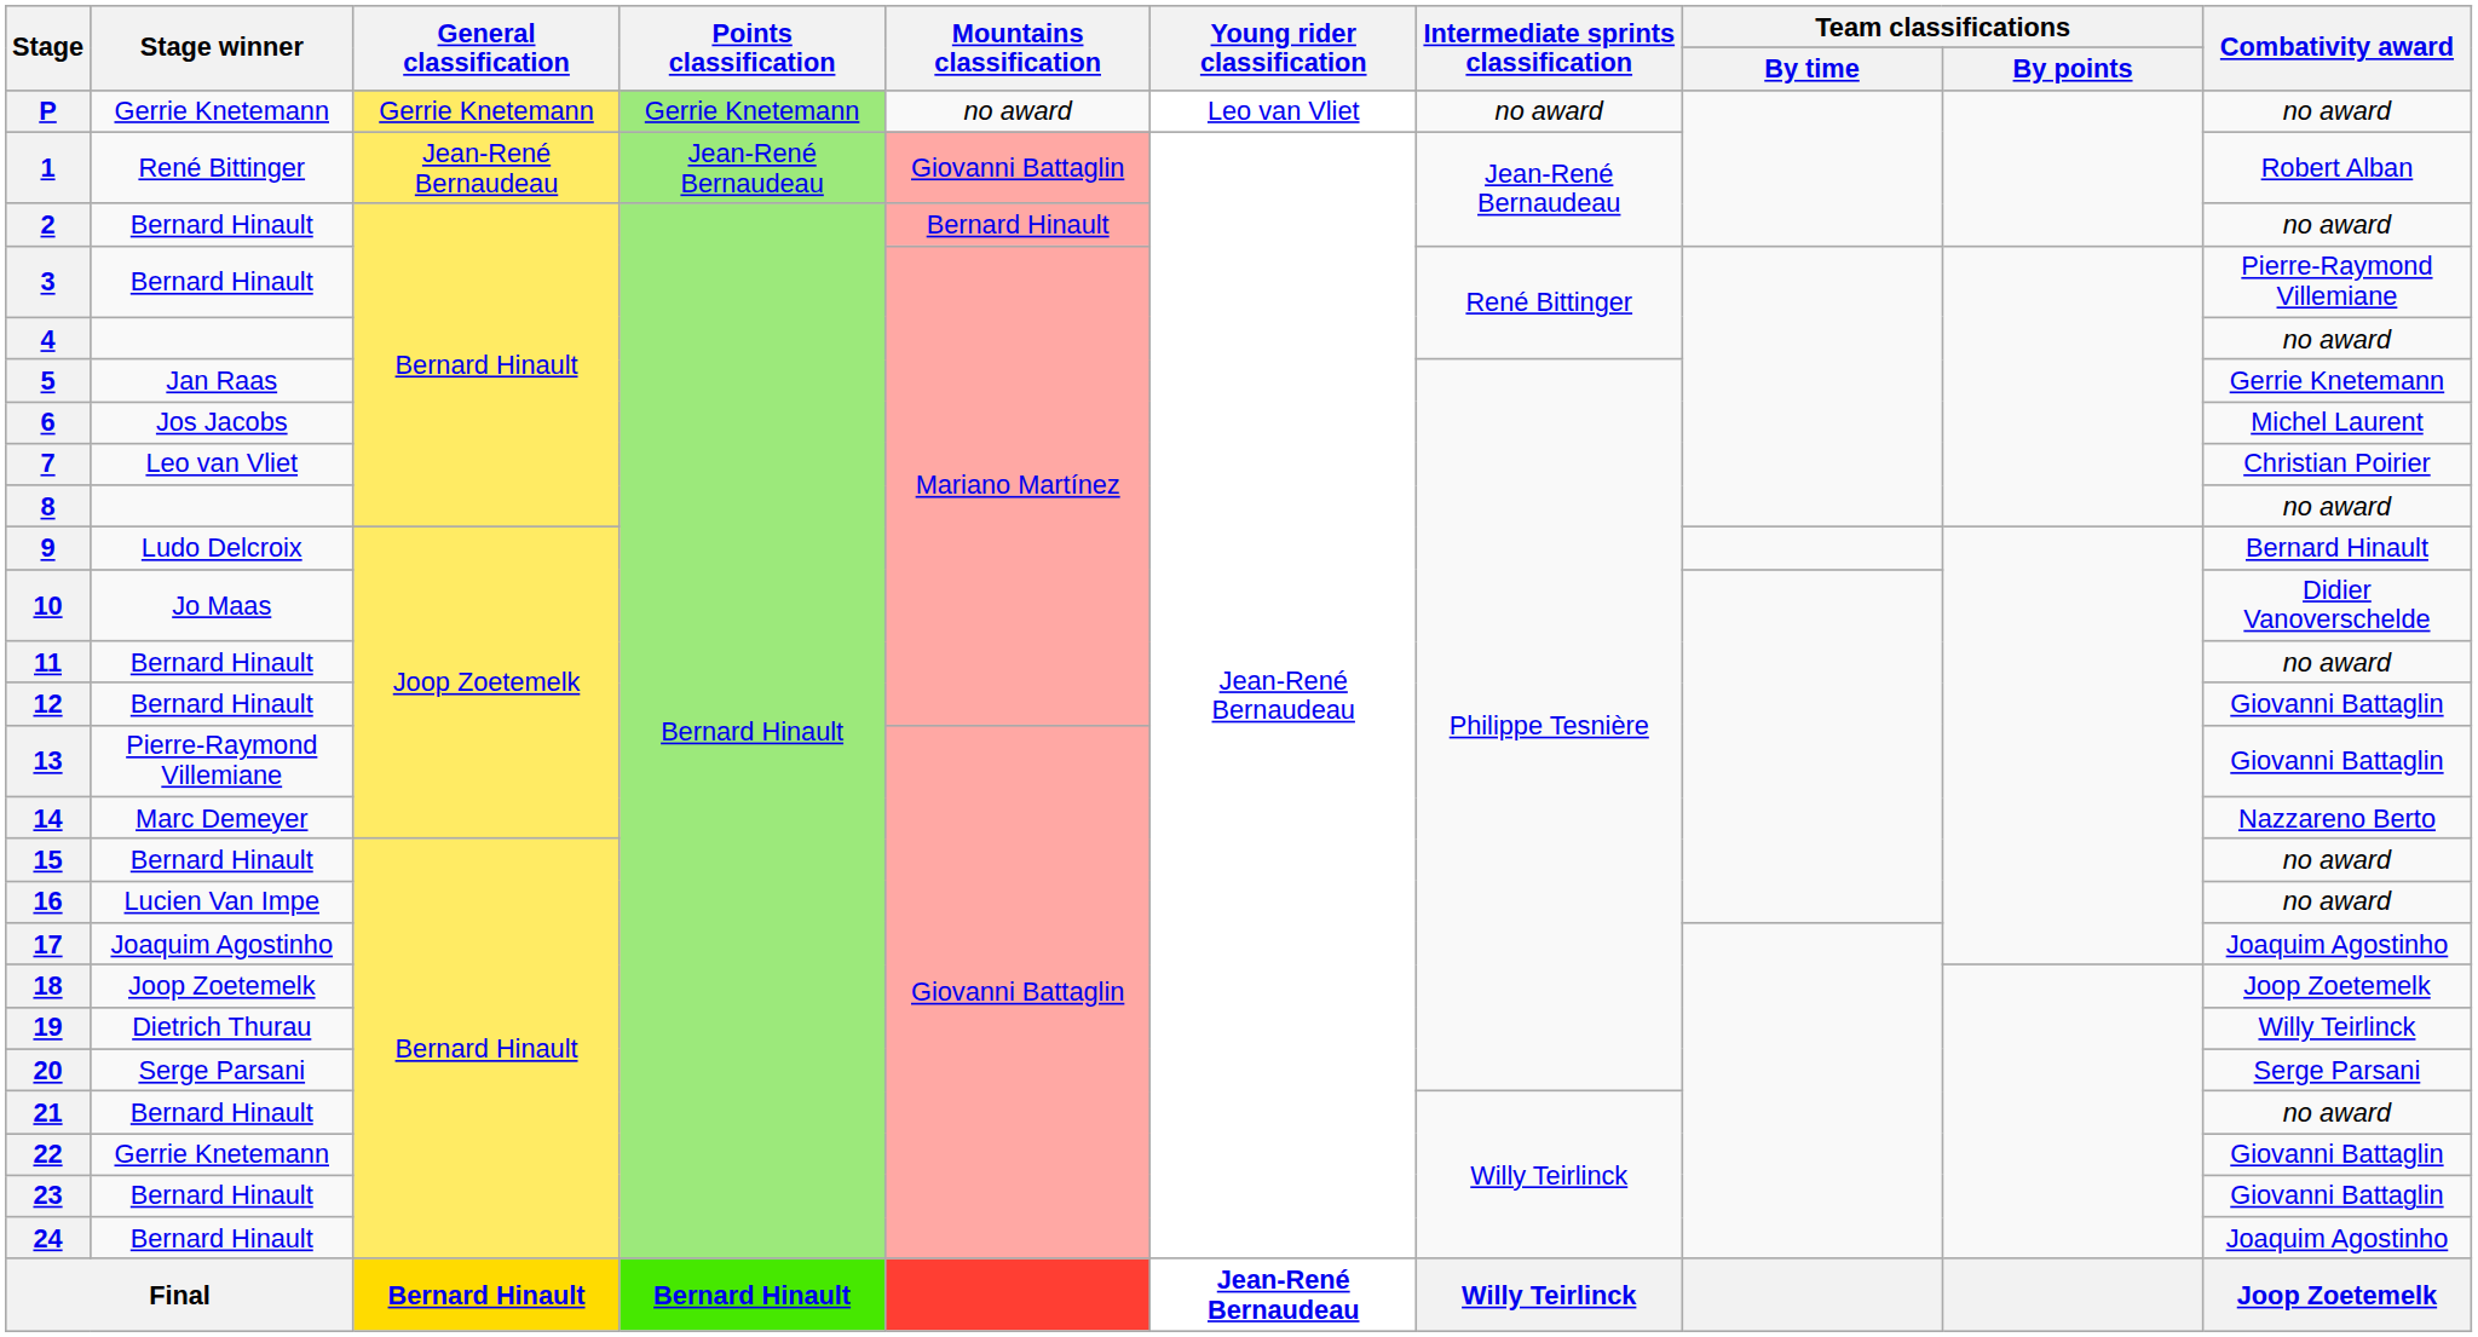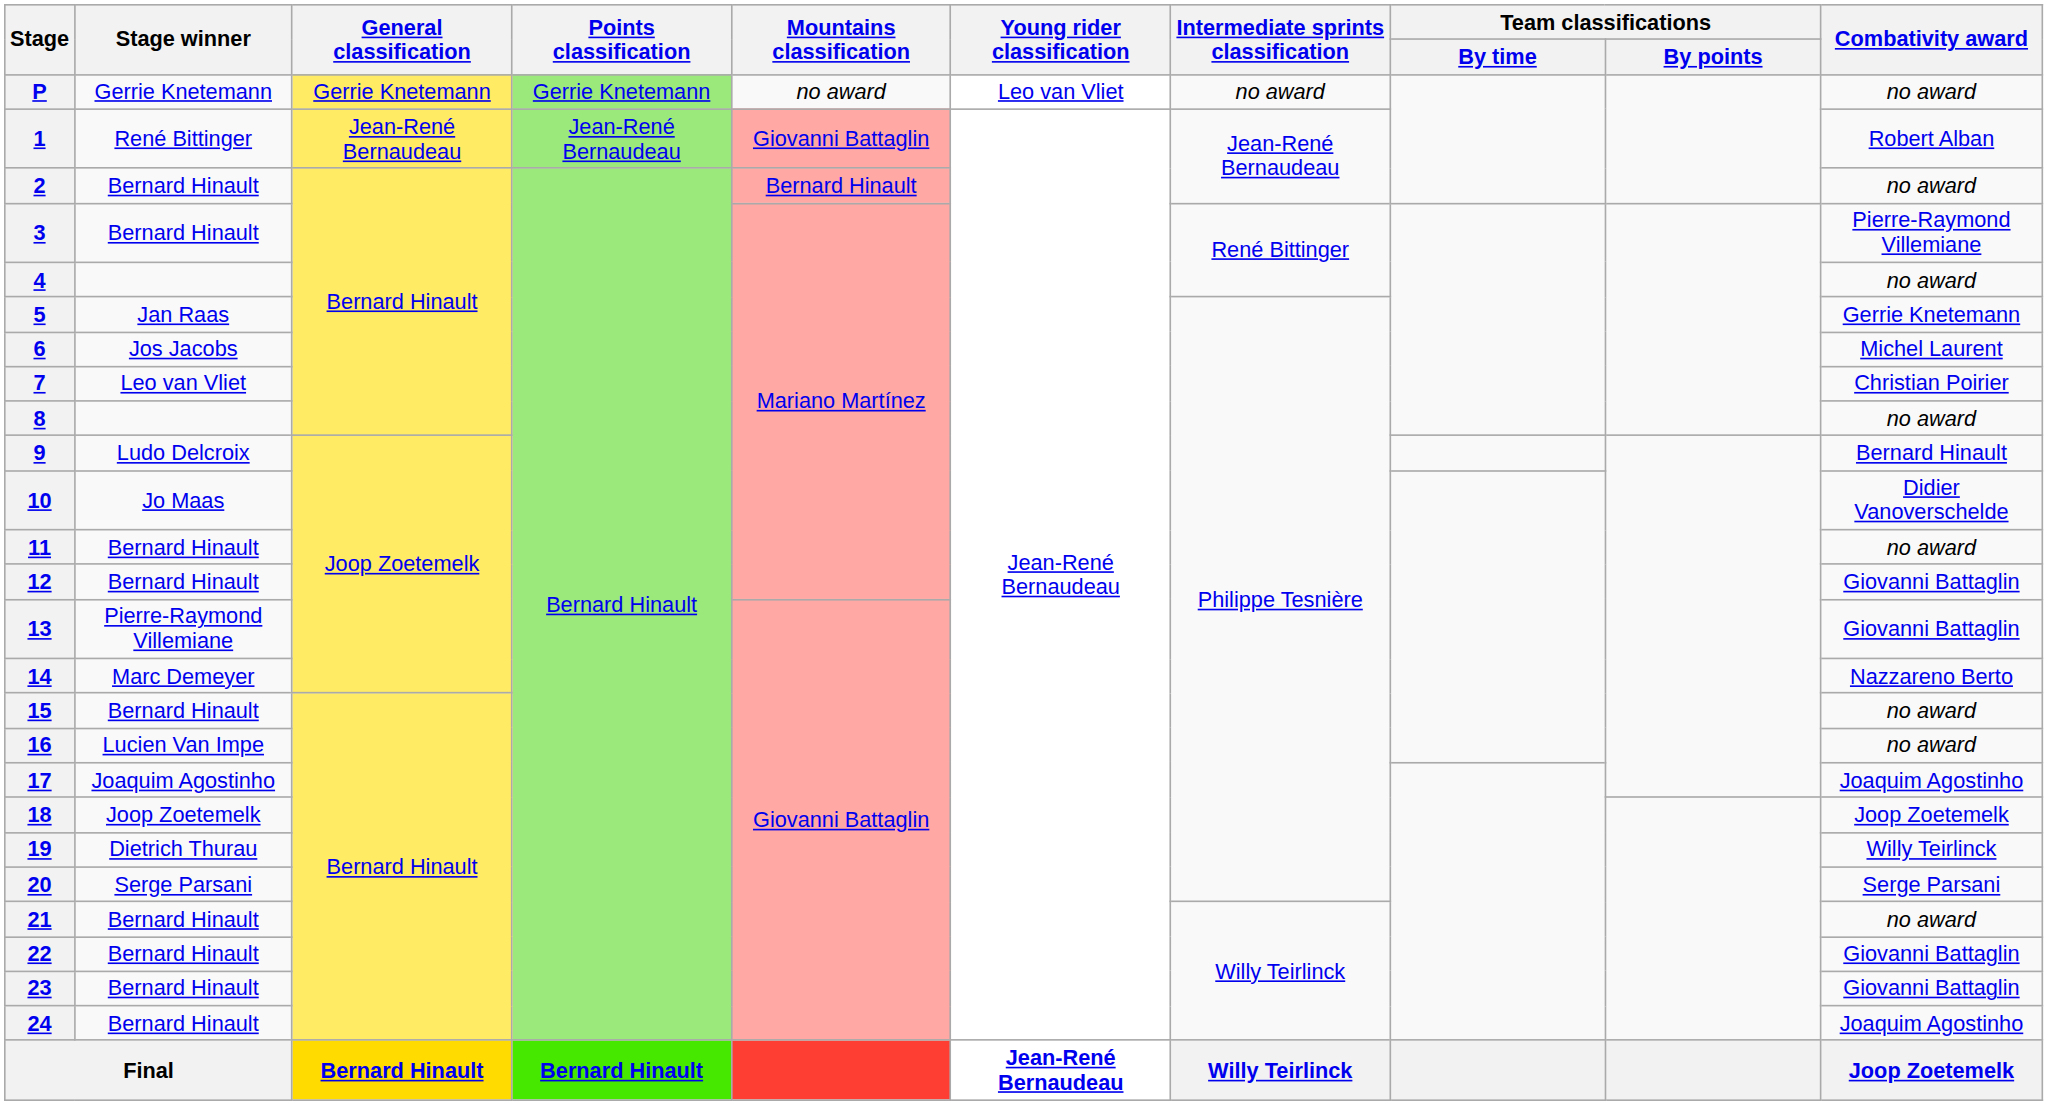22 | Stage winner: Gerrie Knetemann -> Bernard Hinault
